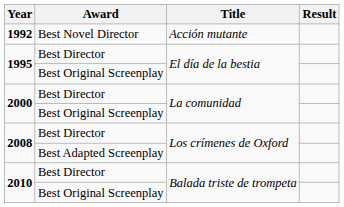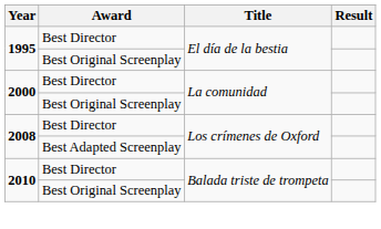- row: 1992 | Best Novel Director | Acción mutante
